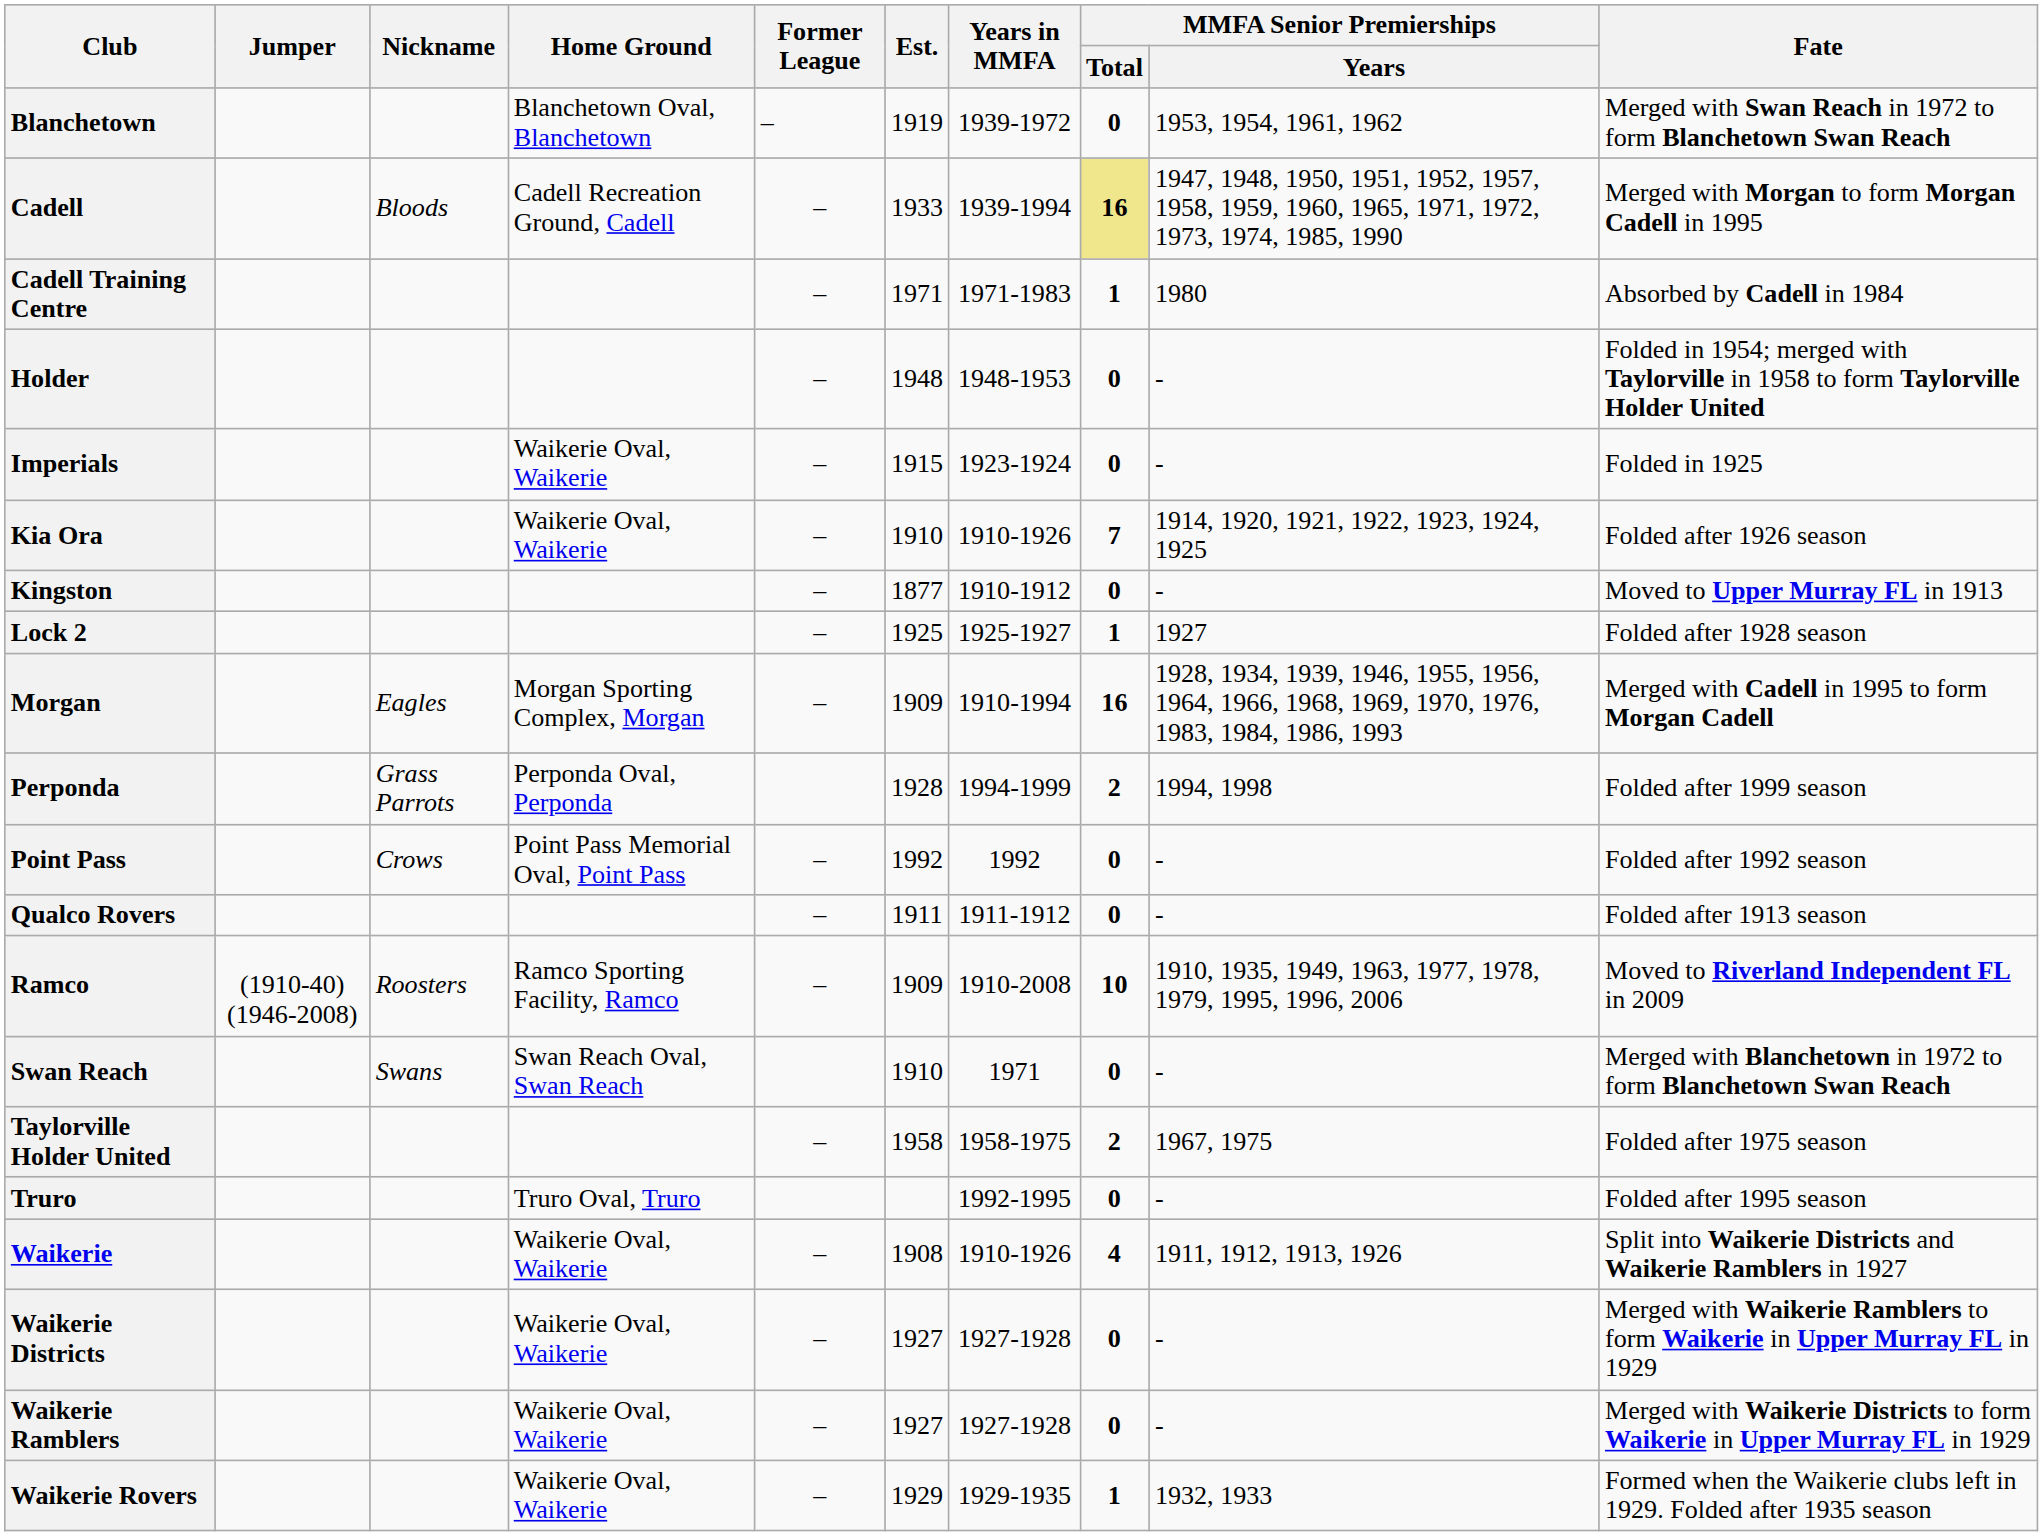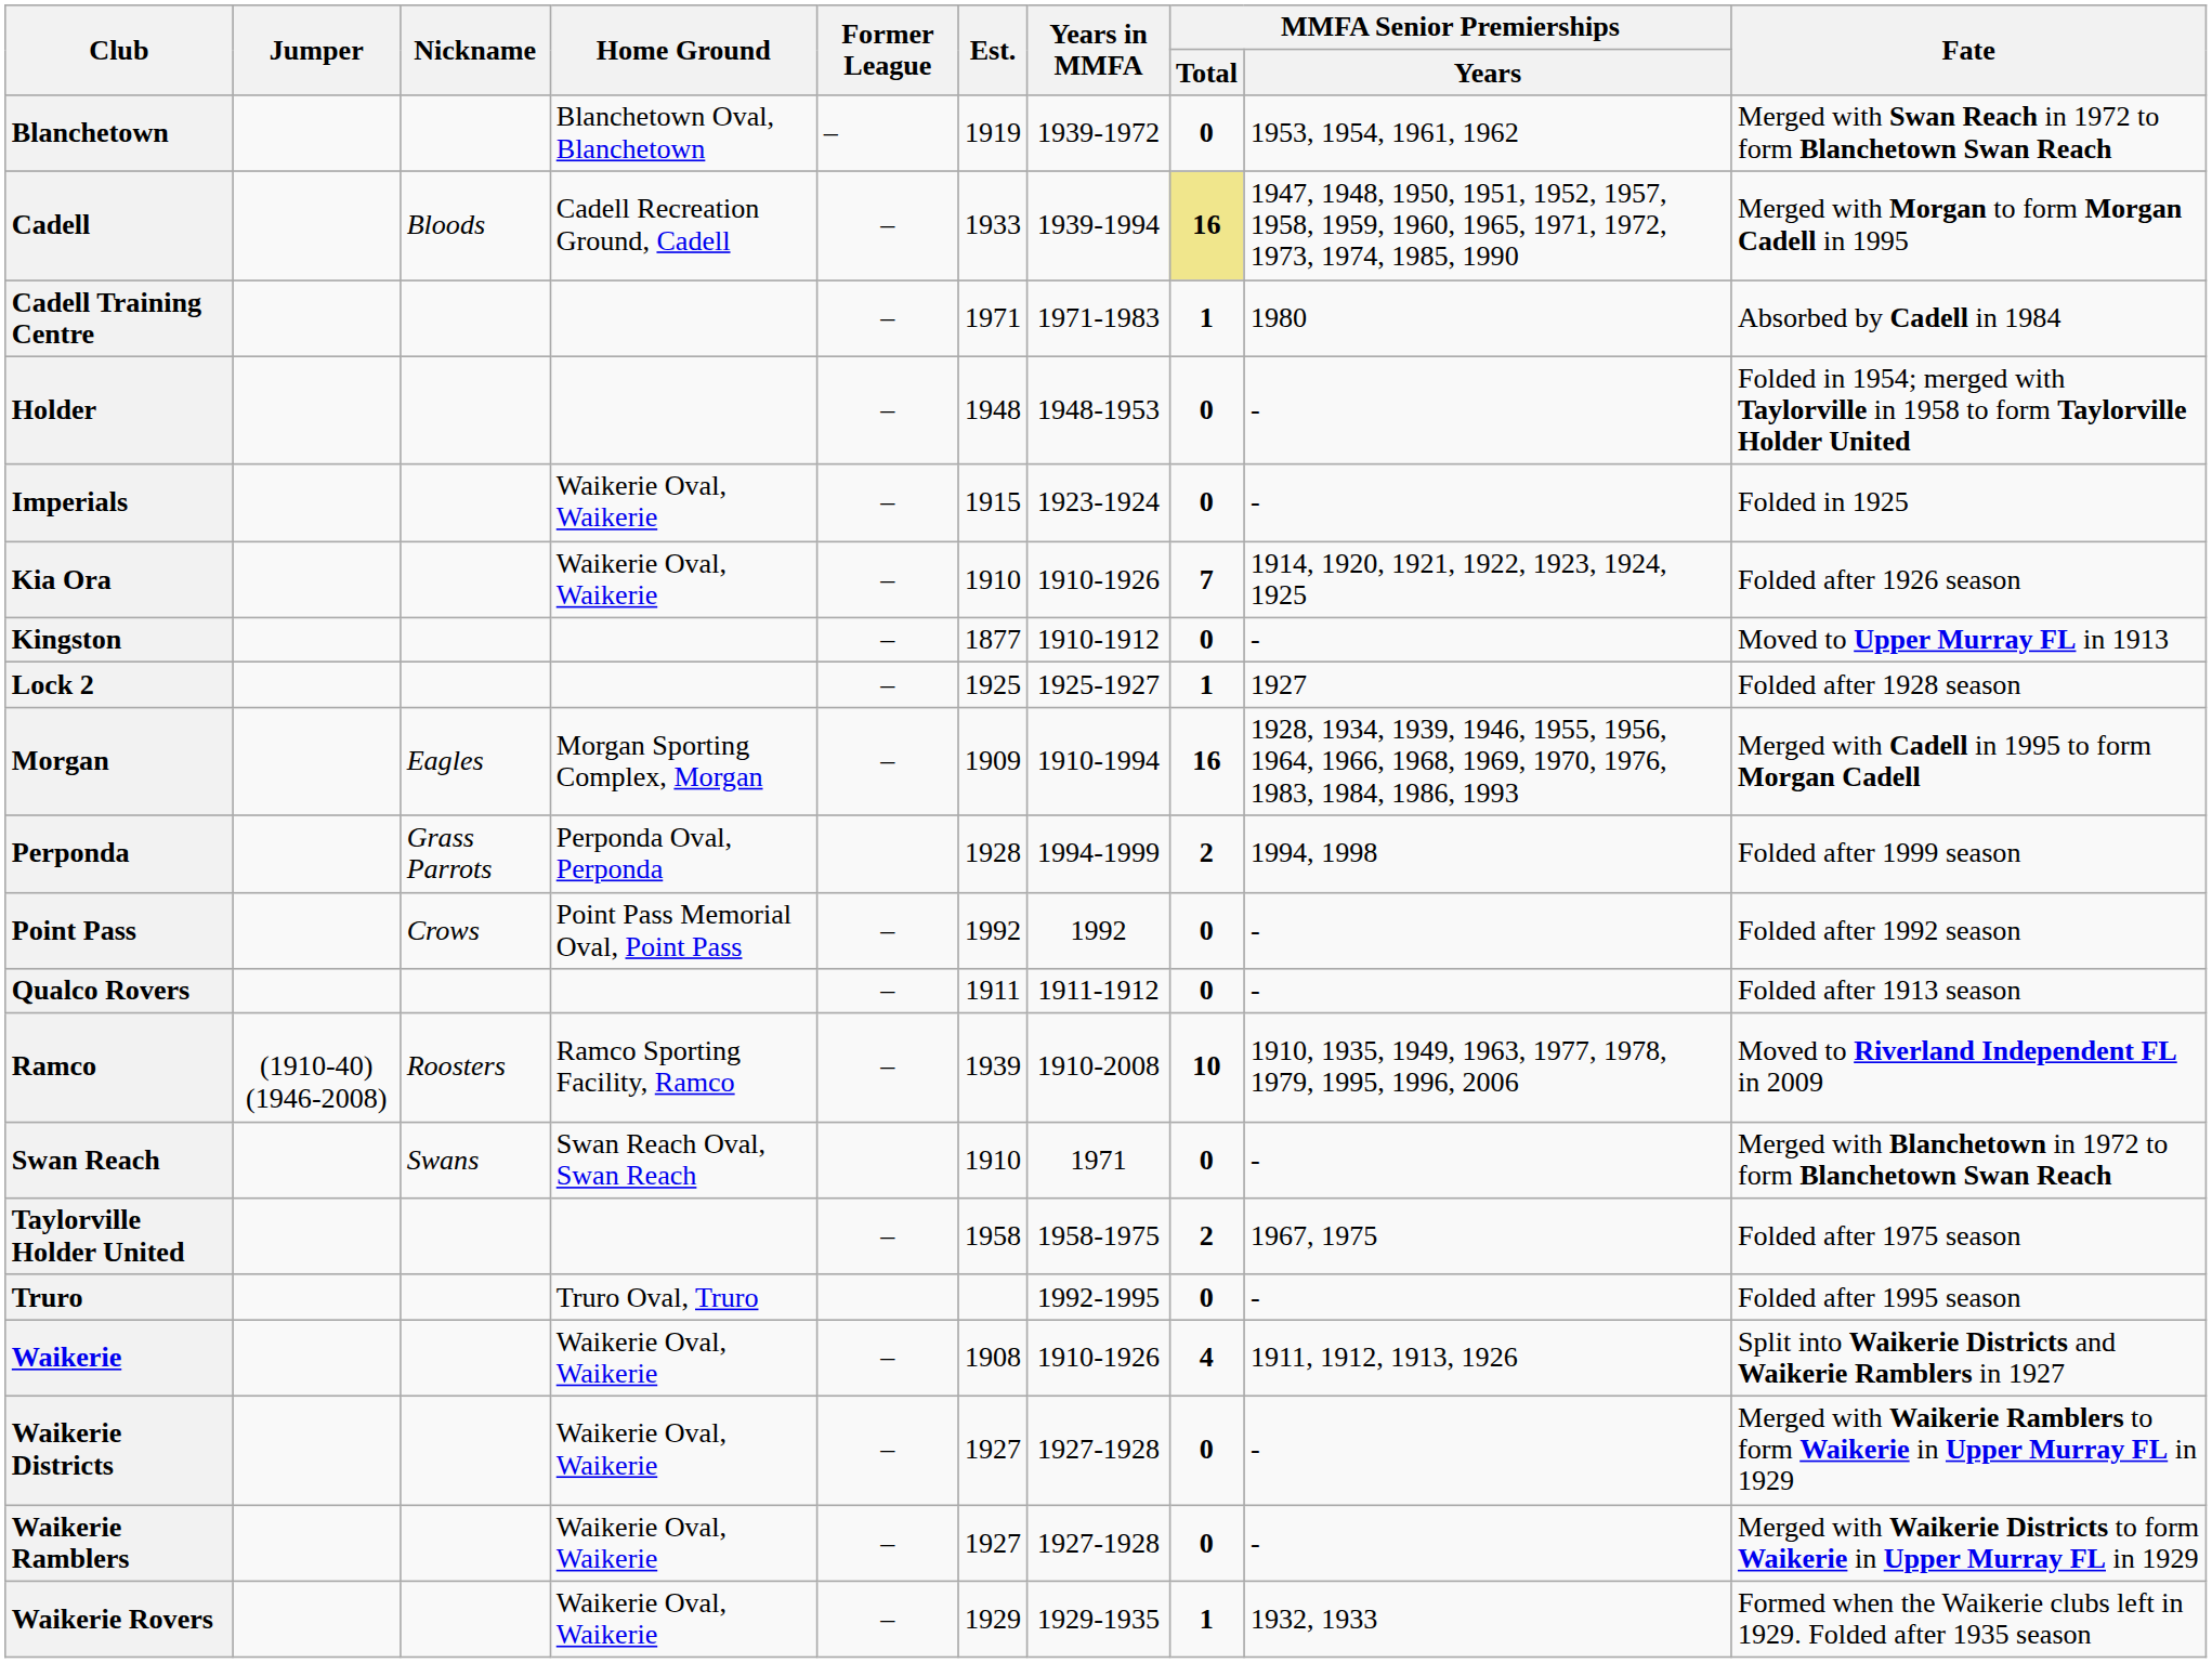Ramco | Est.: 1909 -> 1939
